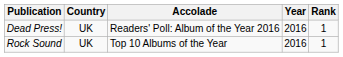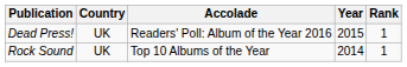Dead Press! | Year: 2016 -> 2015
Rock Sound | Year: 2016 -> 2014
